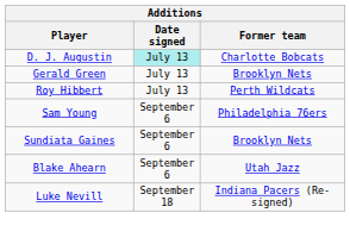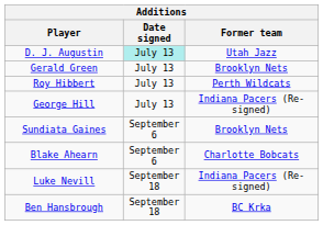D. J. Augustin | Former team: Charlotte Bobcats -> Utah Jazz
+ row: George Hill | July 13 | Indiana Pacers (Re-signed)
- row: Sam Young | September 6 | Philadelphia 76ers
Blake Ahearn | Former team: Utah Jazz -> Charlotte Bobcats
+ row: Ben Hansbrough | September 18 | BC Krka
